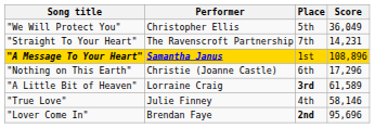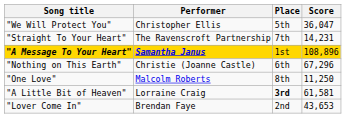"We Will Protect You" | Score: 36,049 -> 36,047
"Nothing on This Earth" | Score: 17,296 -> 67,296
+ row: "One Love" | Malcolm Roberts | 8th | 11,250
"A Little Bit of Heaven" | Score: 61,589 -> 61,581
- row: "True Love" | Julie Finney | 4th | 58,146
"Lover Come In" | Place: bold -> normal
"Lover Come In" | Score: 95,696 -> 43,653
